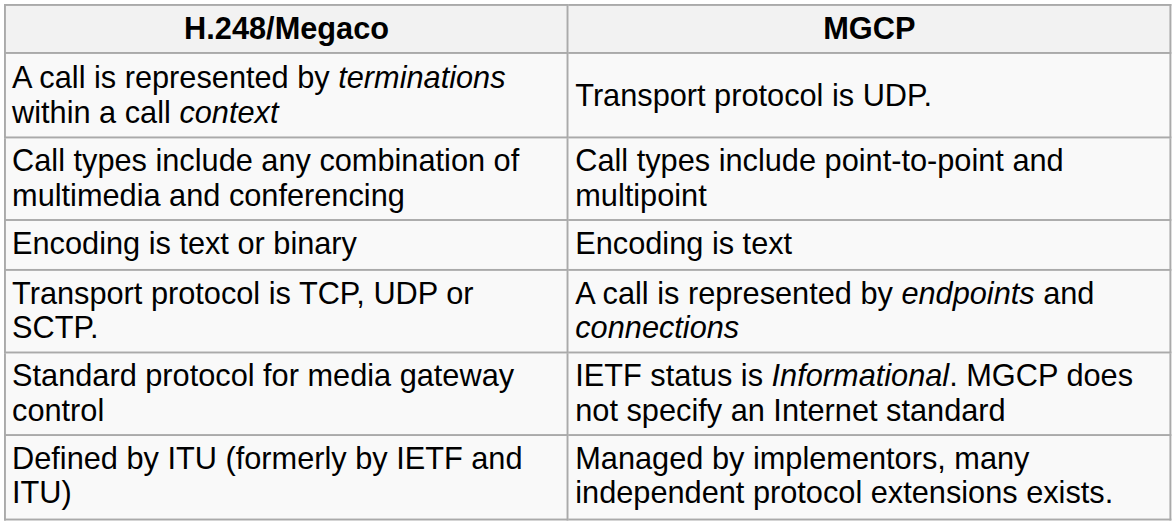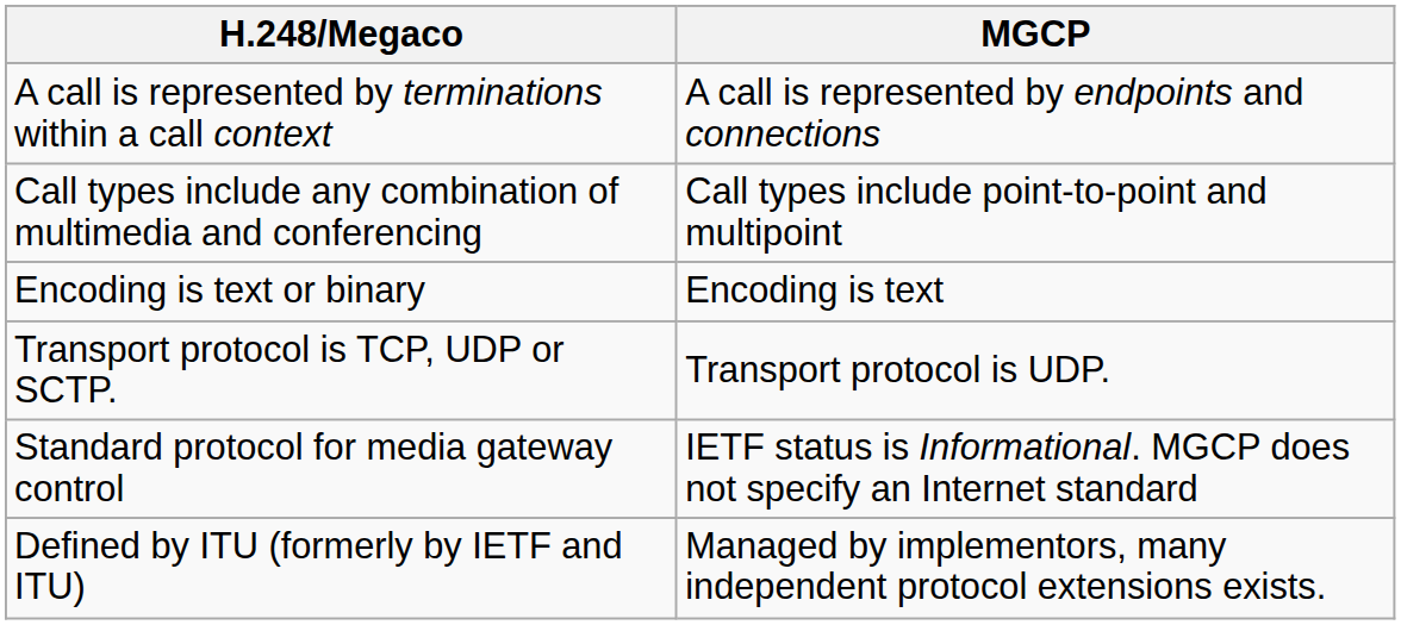A call is represented by terminations within a call context | MGCP: Transport protocol is UDP. -> A call is represented by endpoints and connections
Transport protocol is TCP, UDP or SCTP. | MGCP: A call is represented by endpoints and connections -> Transport protocol is UDP.
